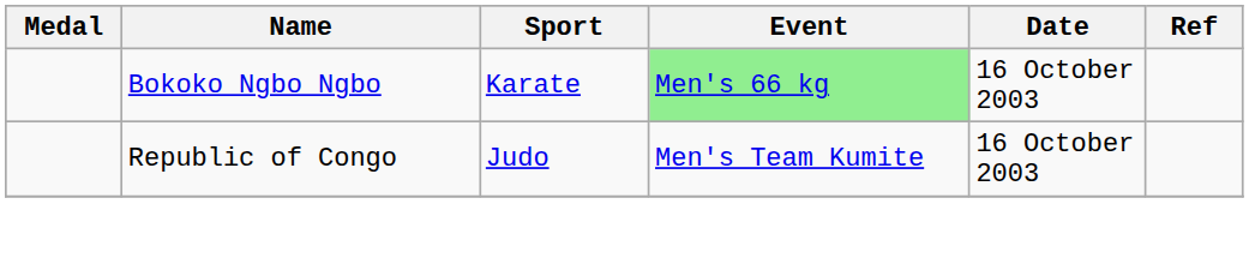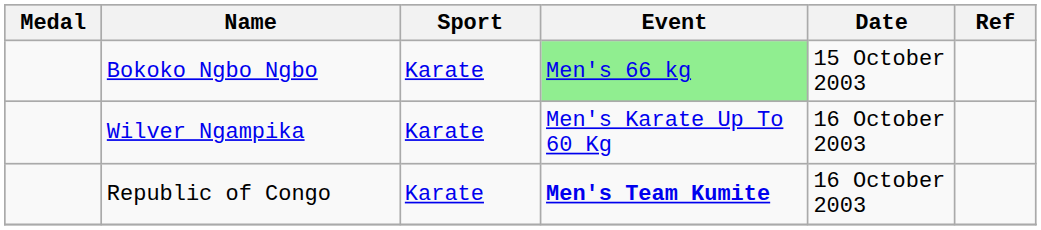Bokoko Ngbo Ngbo | Date: 16 October 2003 -> 15 October 2003
+ row: Wilver Ngampika | Karate | Men's Karate Up To 60 Kg | 16 October 2003
Republic of Congo | Sport: Judo -> Karate
Republic of Congo | Event: normal -> bold
